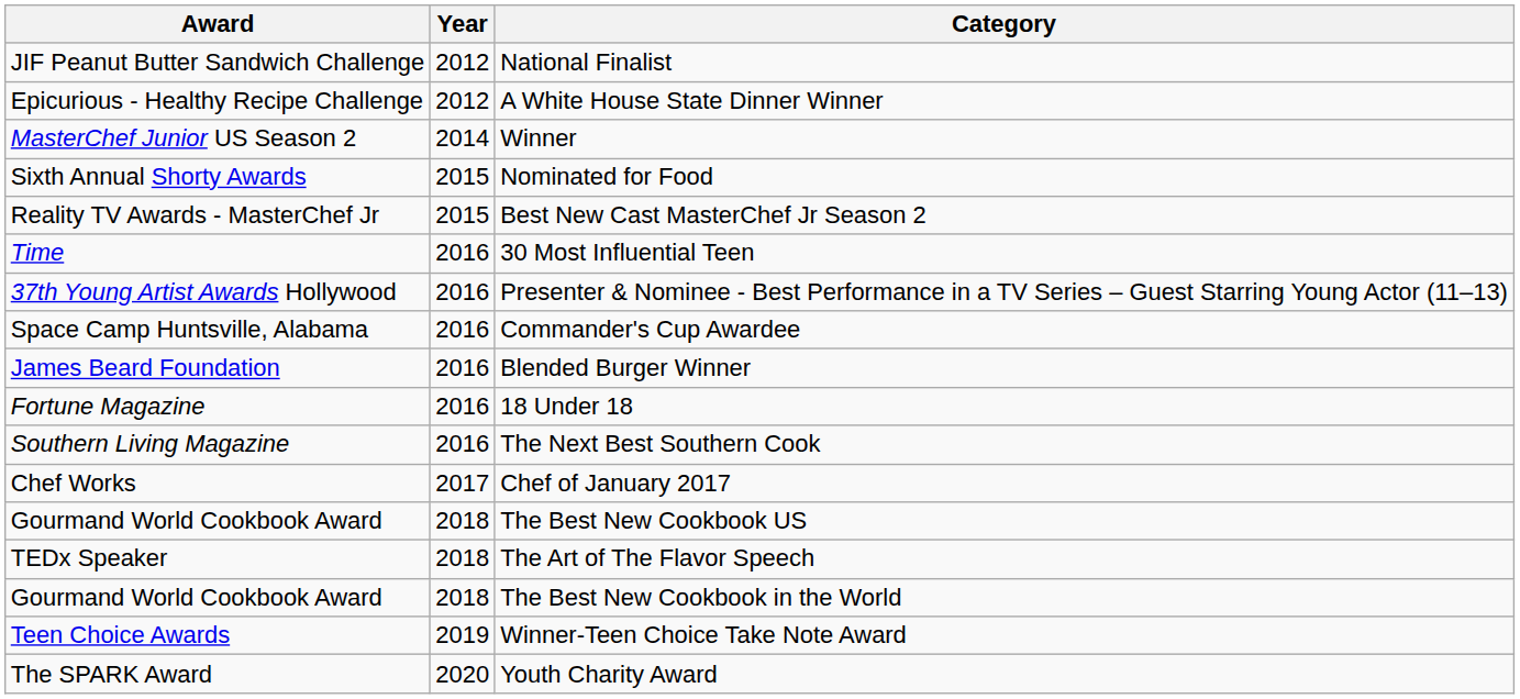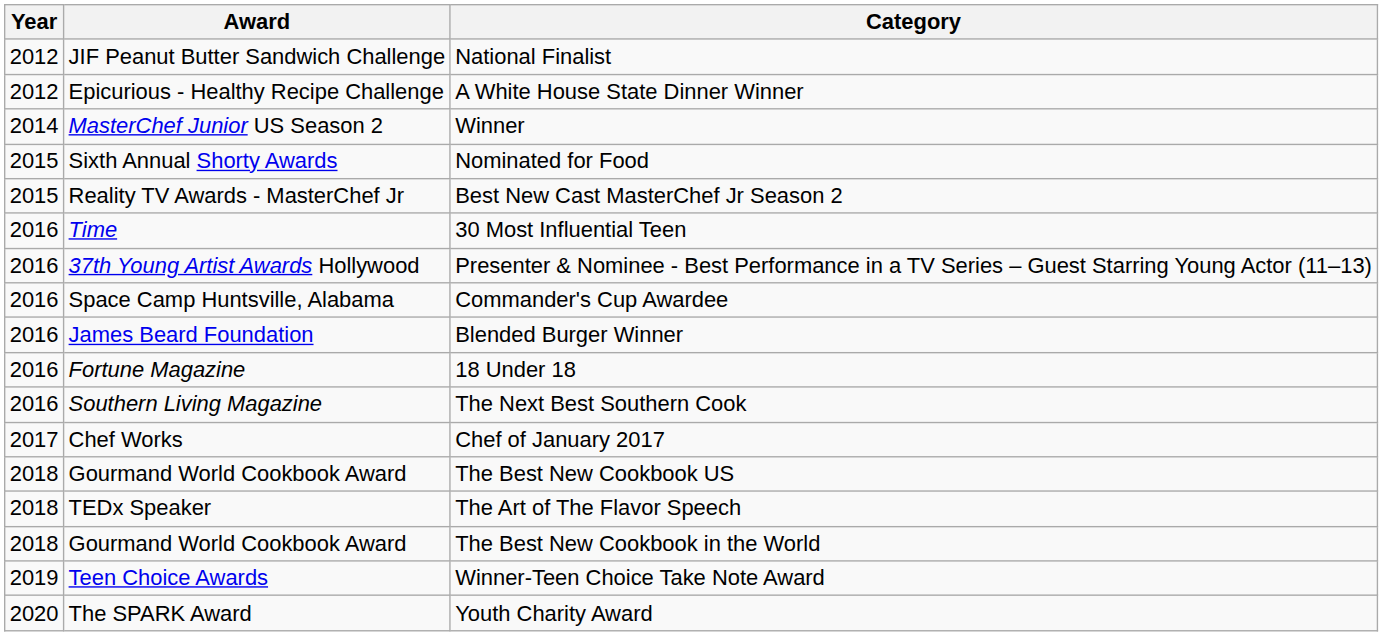columns swapped: Year <-> Award
